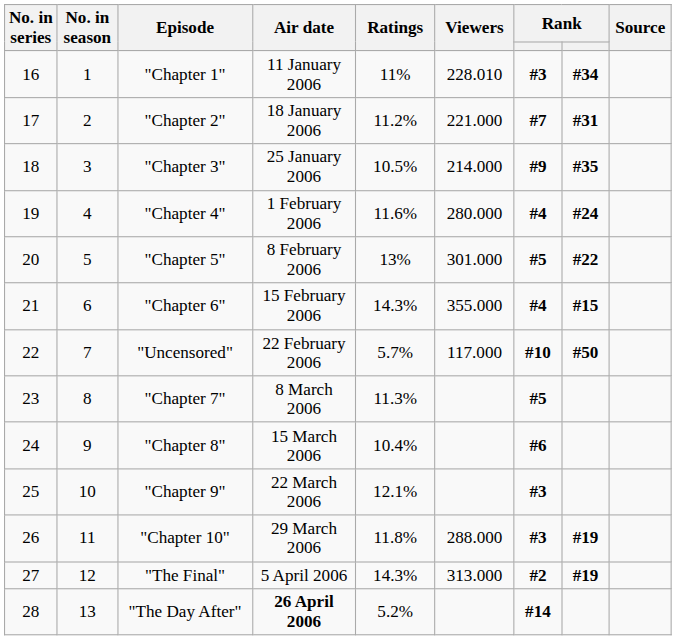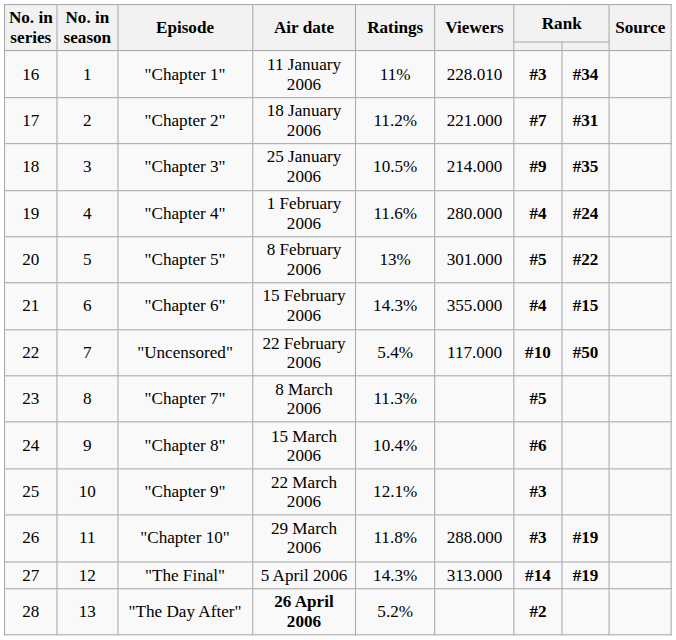"Uncensored" | Ratings: 5.7% -> 5.4%
"The Final" | column 7: #2 -> #14
"The Day After" | column 7: #14 -> #2
